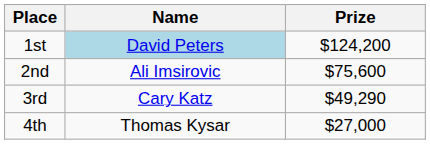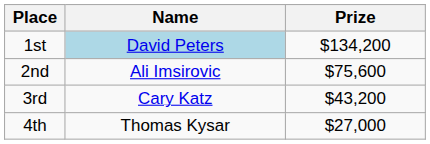1st | Prize: $124,200 -> $134,200
3rd | Prize: $49,290 -> $43,200
